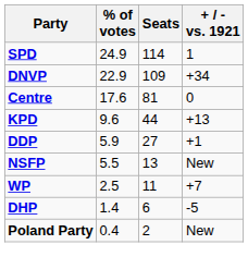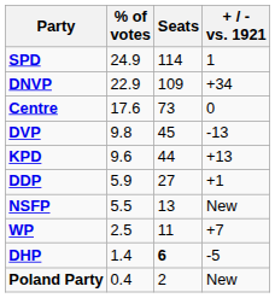Centre | Seats: 81 -> 73
+ row: DVP | 9.8 | 45 | -13
DHP | Seats: normal -> bold
